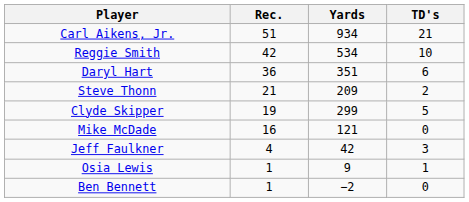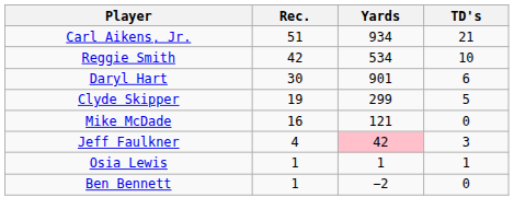Daryl Hart | Rec.: 36 -> 30
Daryl Hart | Yards: 351 -> 901
- row: Steve Thonn | 21 | 209 | 2
Jeff Faulkner | Yards: no background -> pink background
Osia Lewis | Yards: 9 -> 1
